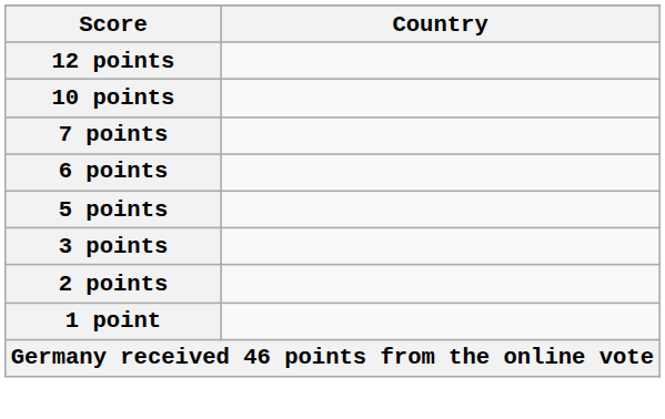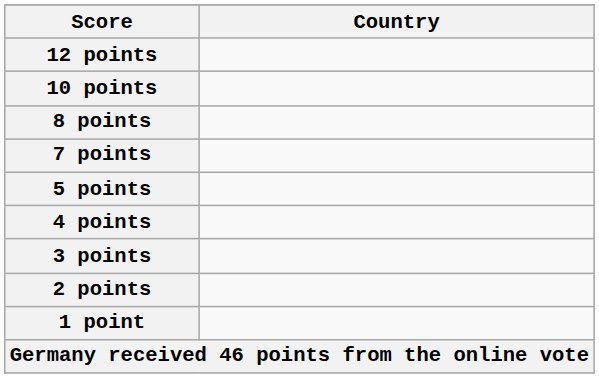+ row: 8 points
- row: 6 points
+ row: 4 points
